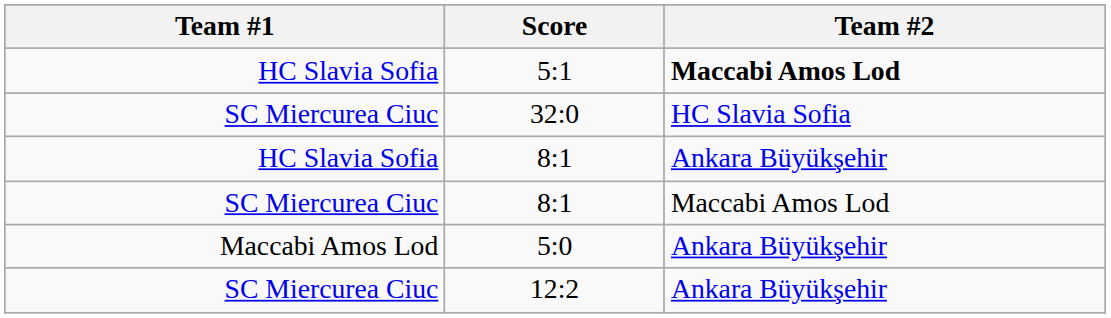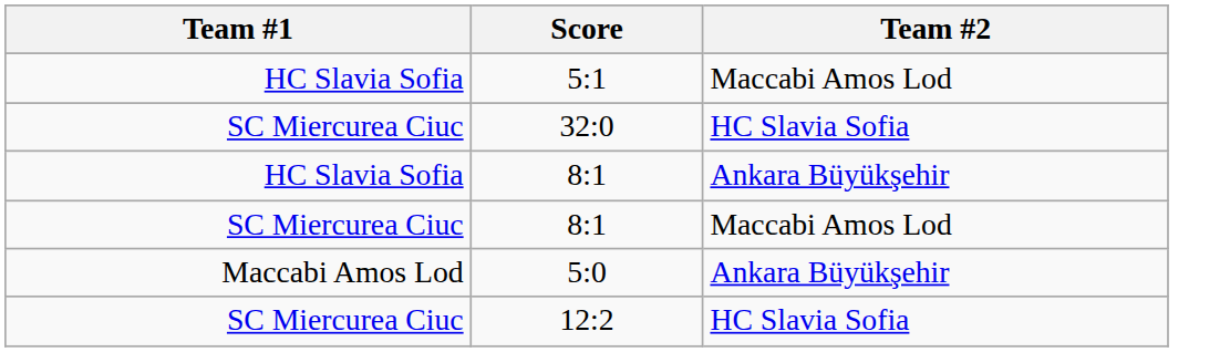5:1 | Team #2: bold -> normal
12:2 | Team #2: Ankara Büyükşehir -> HC Slavia Sofia
